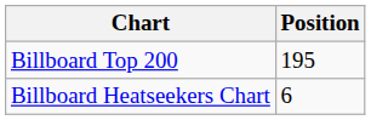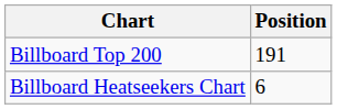Billboard Top 200 | Position: 195 -> 191
